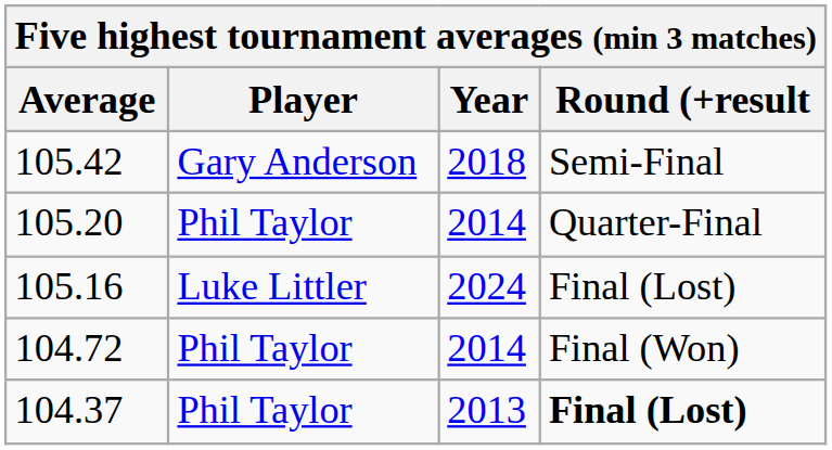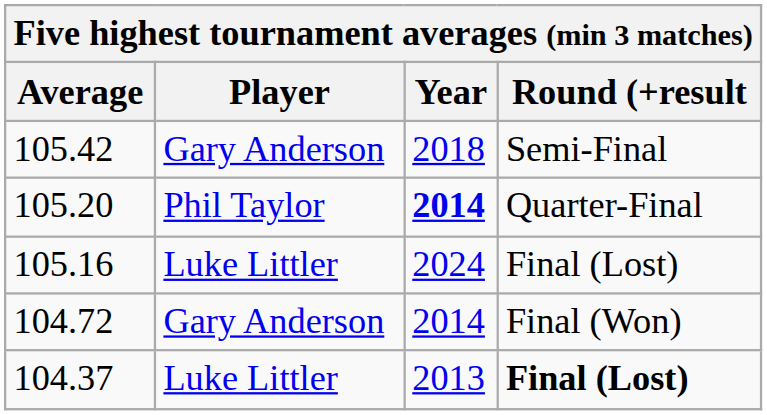105.20 | Year: normal -> bold
104.72 | Player: Phil Taylor -> Gary Anderson
104.37 | Player: Phil Taylor -> Luke Littler
